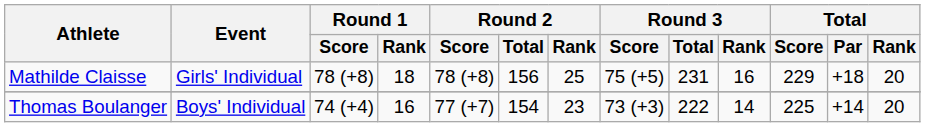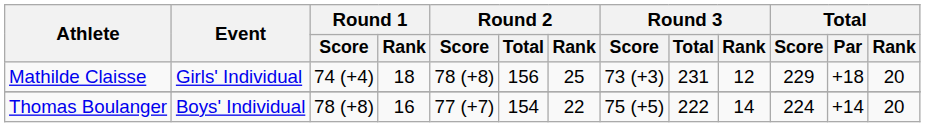Mathilde Claisse | Round 1 / Score: 78 (+8) -> 74 (+4)
Mathilde Claisse | Round 3 / Score: 75 (+5) -> 73 (+3)
Mathilde Claisse | Round 3 / Rank: 16 -> 12
Thomas Boulanger | Round 1 / Score: 74 (+4) -> 78 (+8)
Thomas Boulanger | Round 2 / Rank: 23 -> 22
Thomas Boulanger | Round 3 / Score: 73 (+3) -> 75 (+5)
Thomas Boulanger | Total / Score: 225 -> 224
